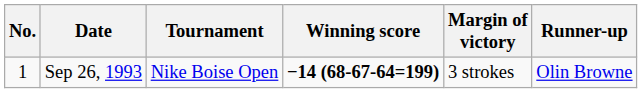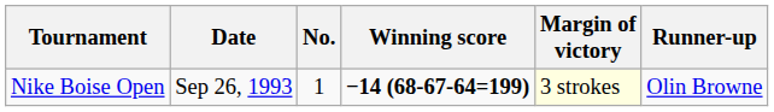columns swapped: No. <-> Tournament
Sep 26, 1993 | Margin of victory: no background -> lightyellow background
